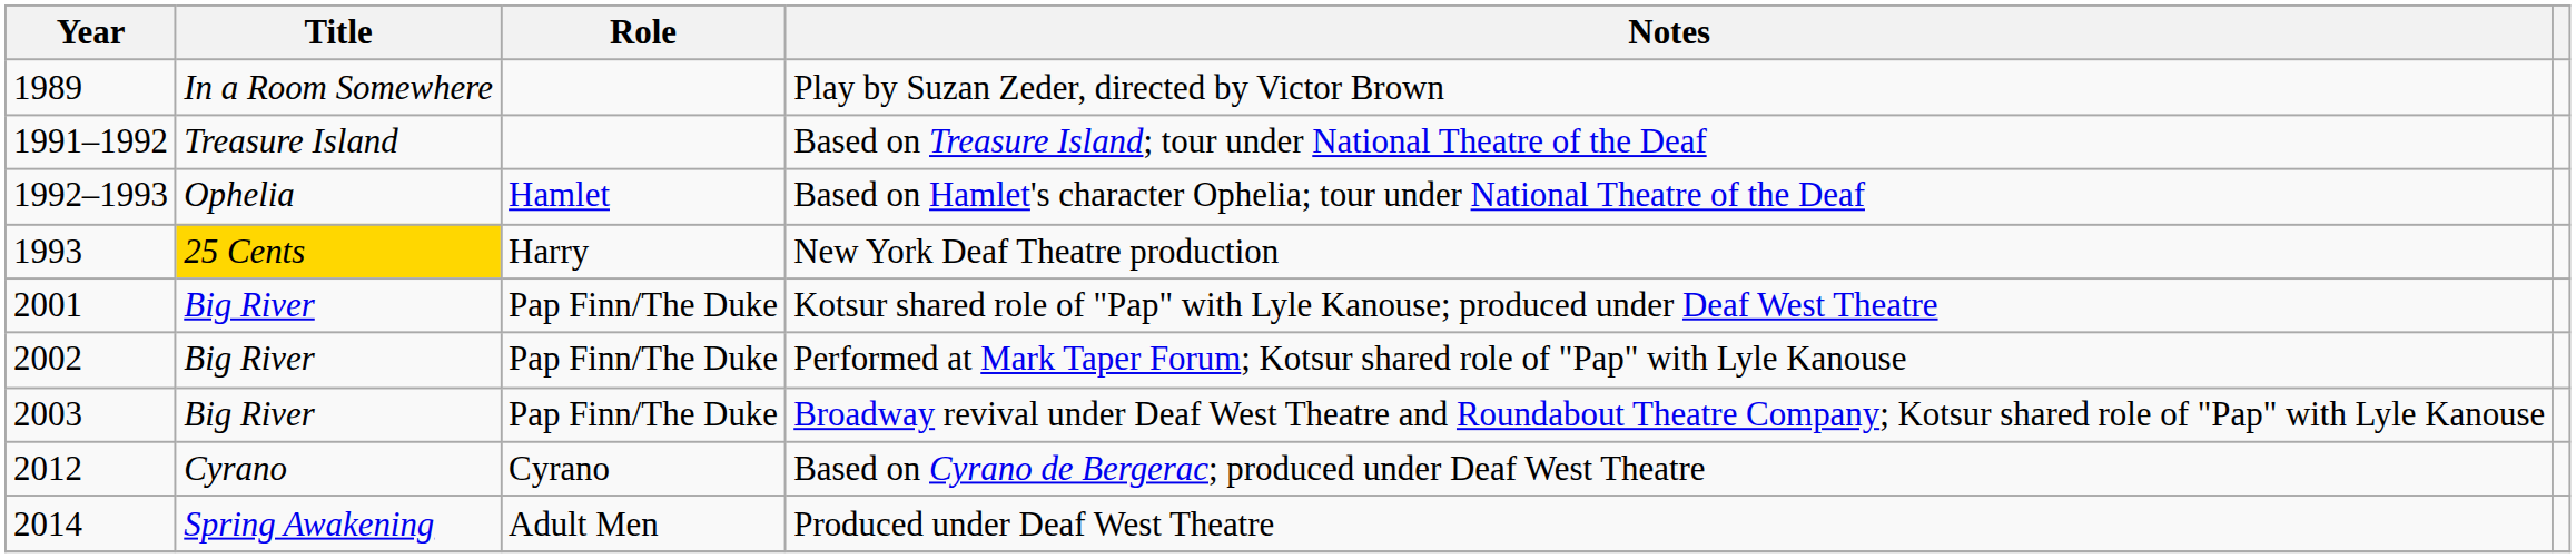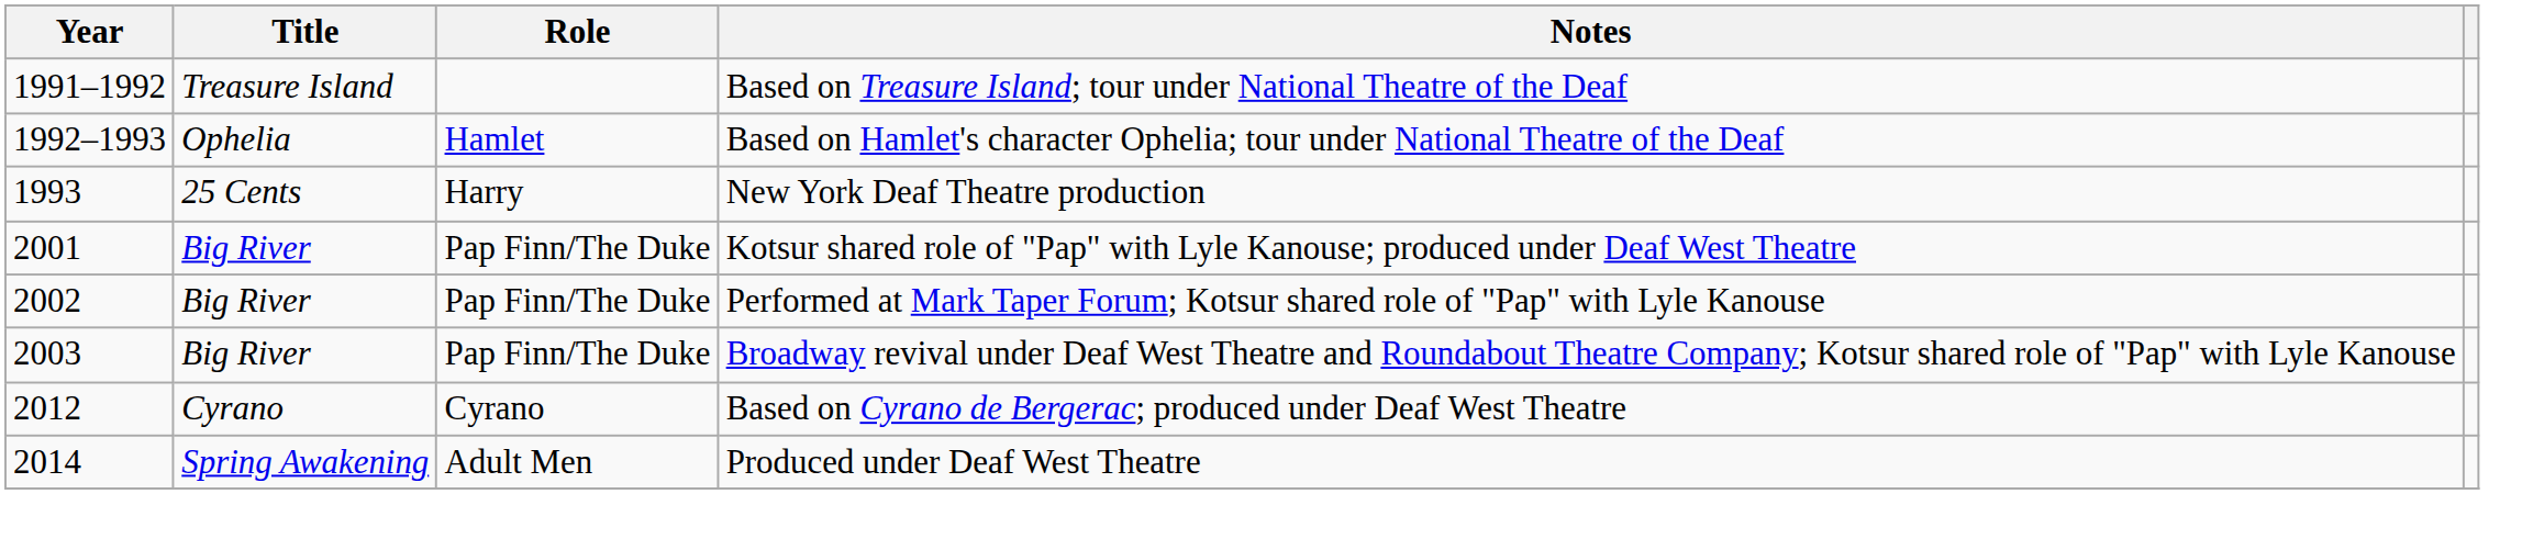- row: 1989 | In a Room Somewhere | Play by Suzan Zeder, directed by Victor Brown
New York Deaf Theatre production | Title: gold background -> no background
